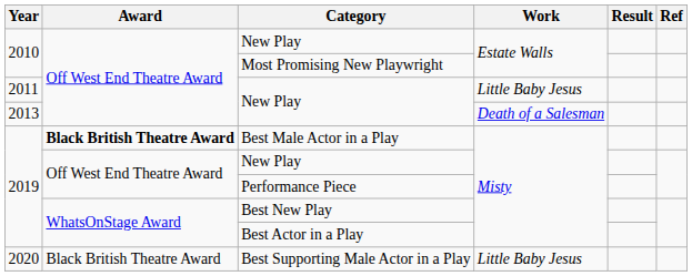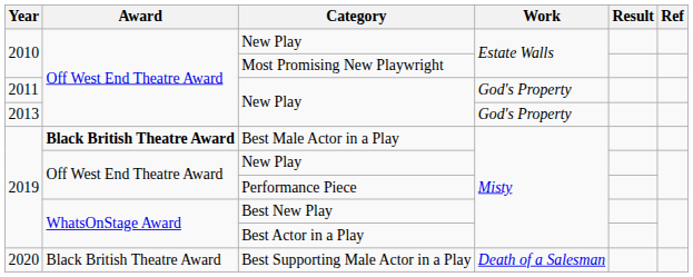2011 / New Play | Work: Little Baby Jesus -> God's Property
2013 / New Play | Work: Death of a Salesman -> God's Property
Best Supporting Male Actor in a Play | Work: Little Baby Jesus -> Death of a Salesman
